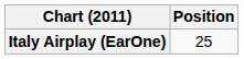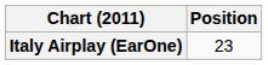Italy Airplay (EarOne) | Position: 25 -> 23
